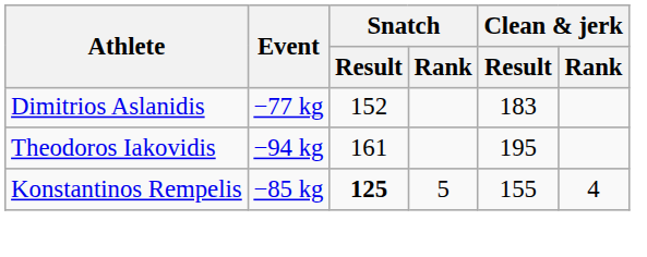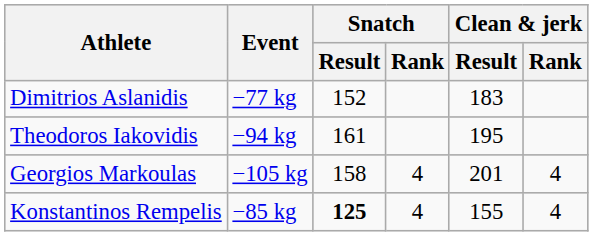+ row: Georgios Markoulas | −105 kg | 158 | 4 | 201 | 4
Konstantinos Rempelis | Snatch / Rank: 5 -> 4
